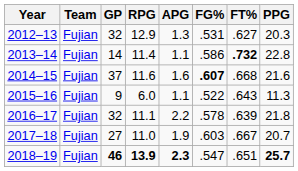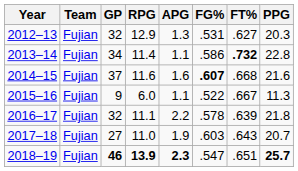2013–14 | GP: 14 -> 34
2015–16 | FT%: .643 -> .667
2017–18 | FT%: .667 -> .643
